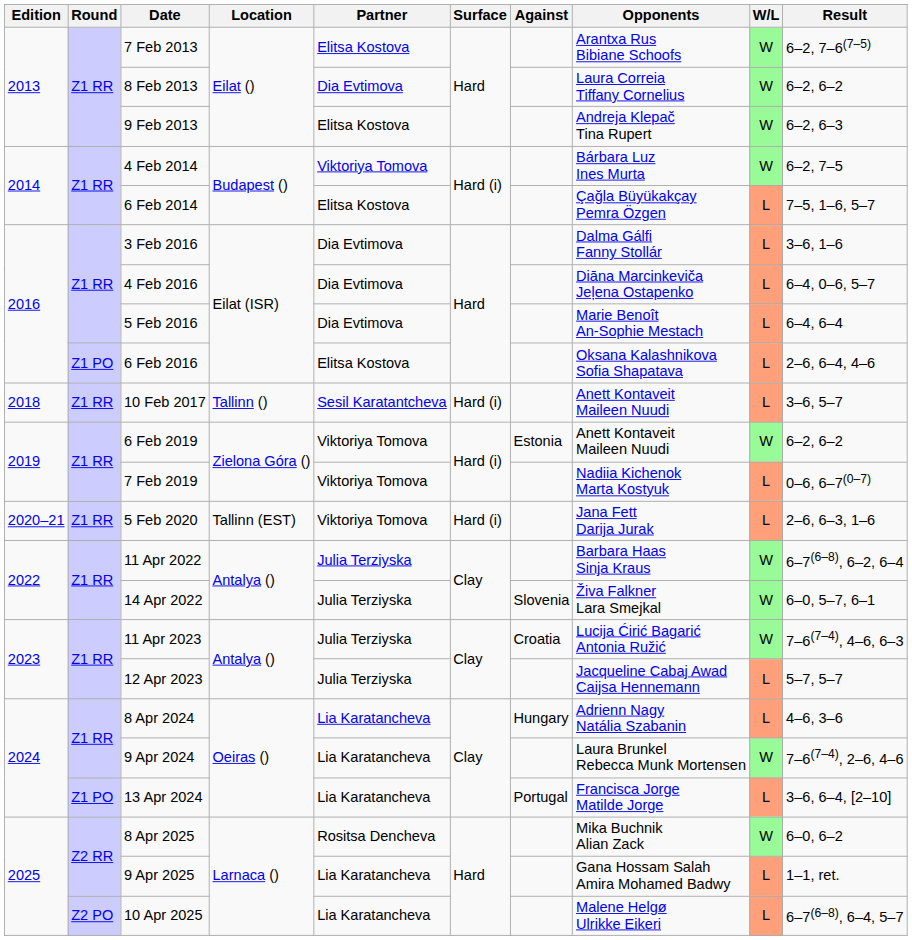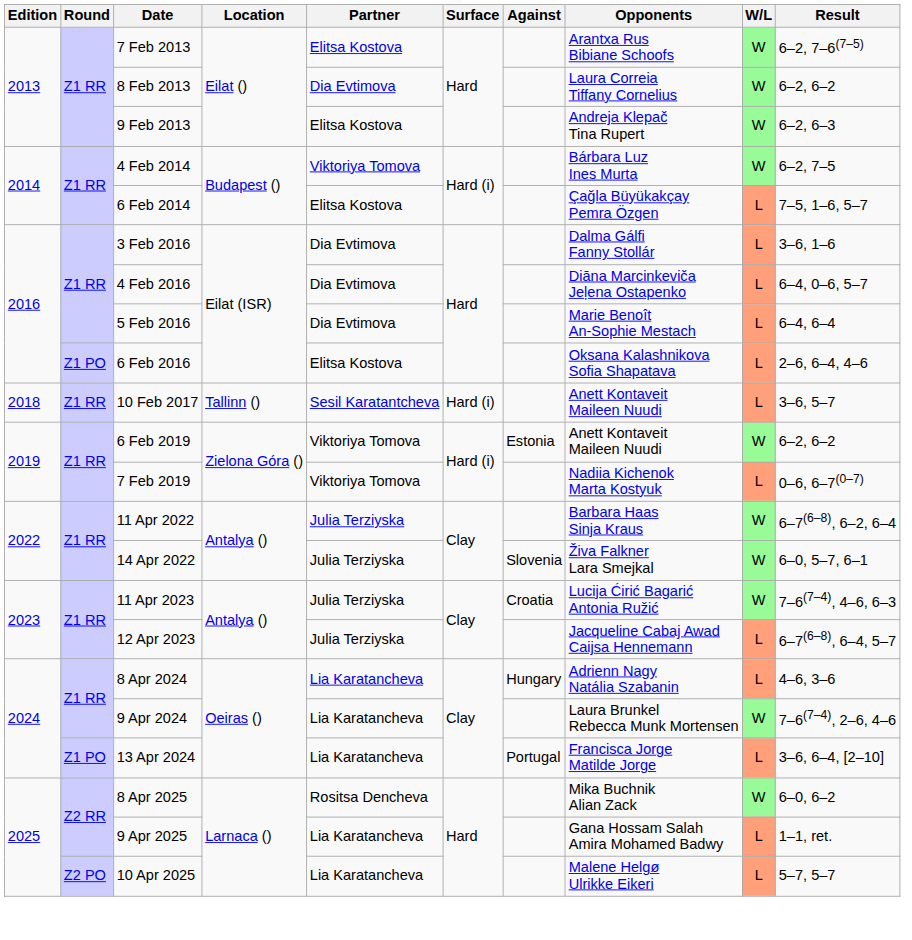- row: 2020–21 | Z1 RR | 5 Feb 2020 | Tallinn (EST) | Viktoriya Tomova | Hard (i) | Jana Fett Darija Jurak | L | 2–6, 6–3, 1–6
12 Apr 2023 | Result: 5–7, 5–7 -> 6–7(6–8), 6–4, 5–7
10 Apr 2025 | Result: 6–7(6–8), 6–4, 5–7 -> 5–7, 5–7
